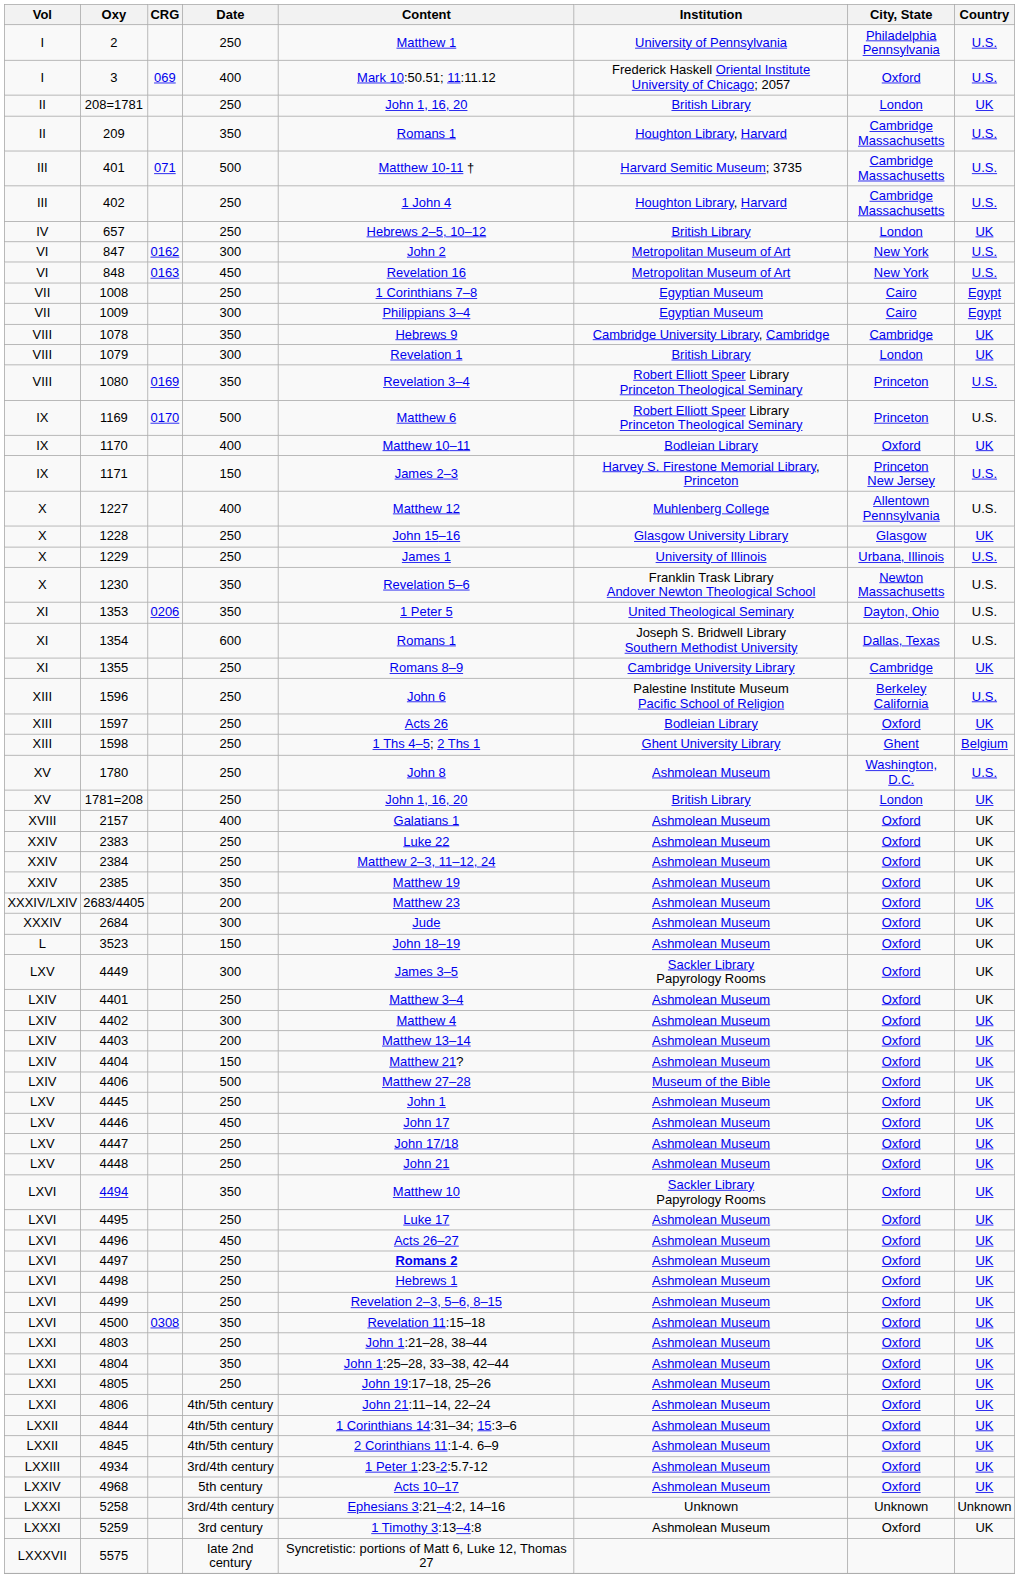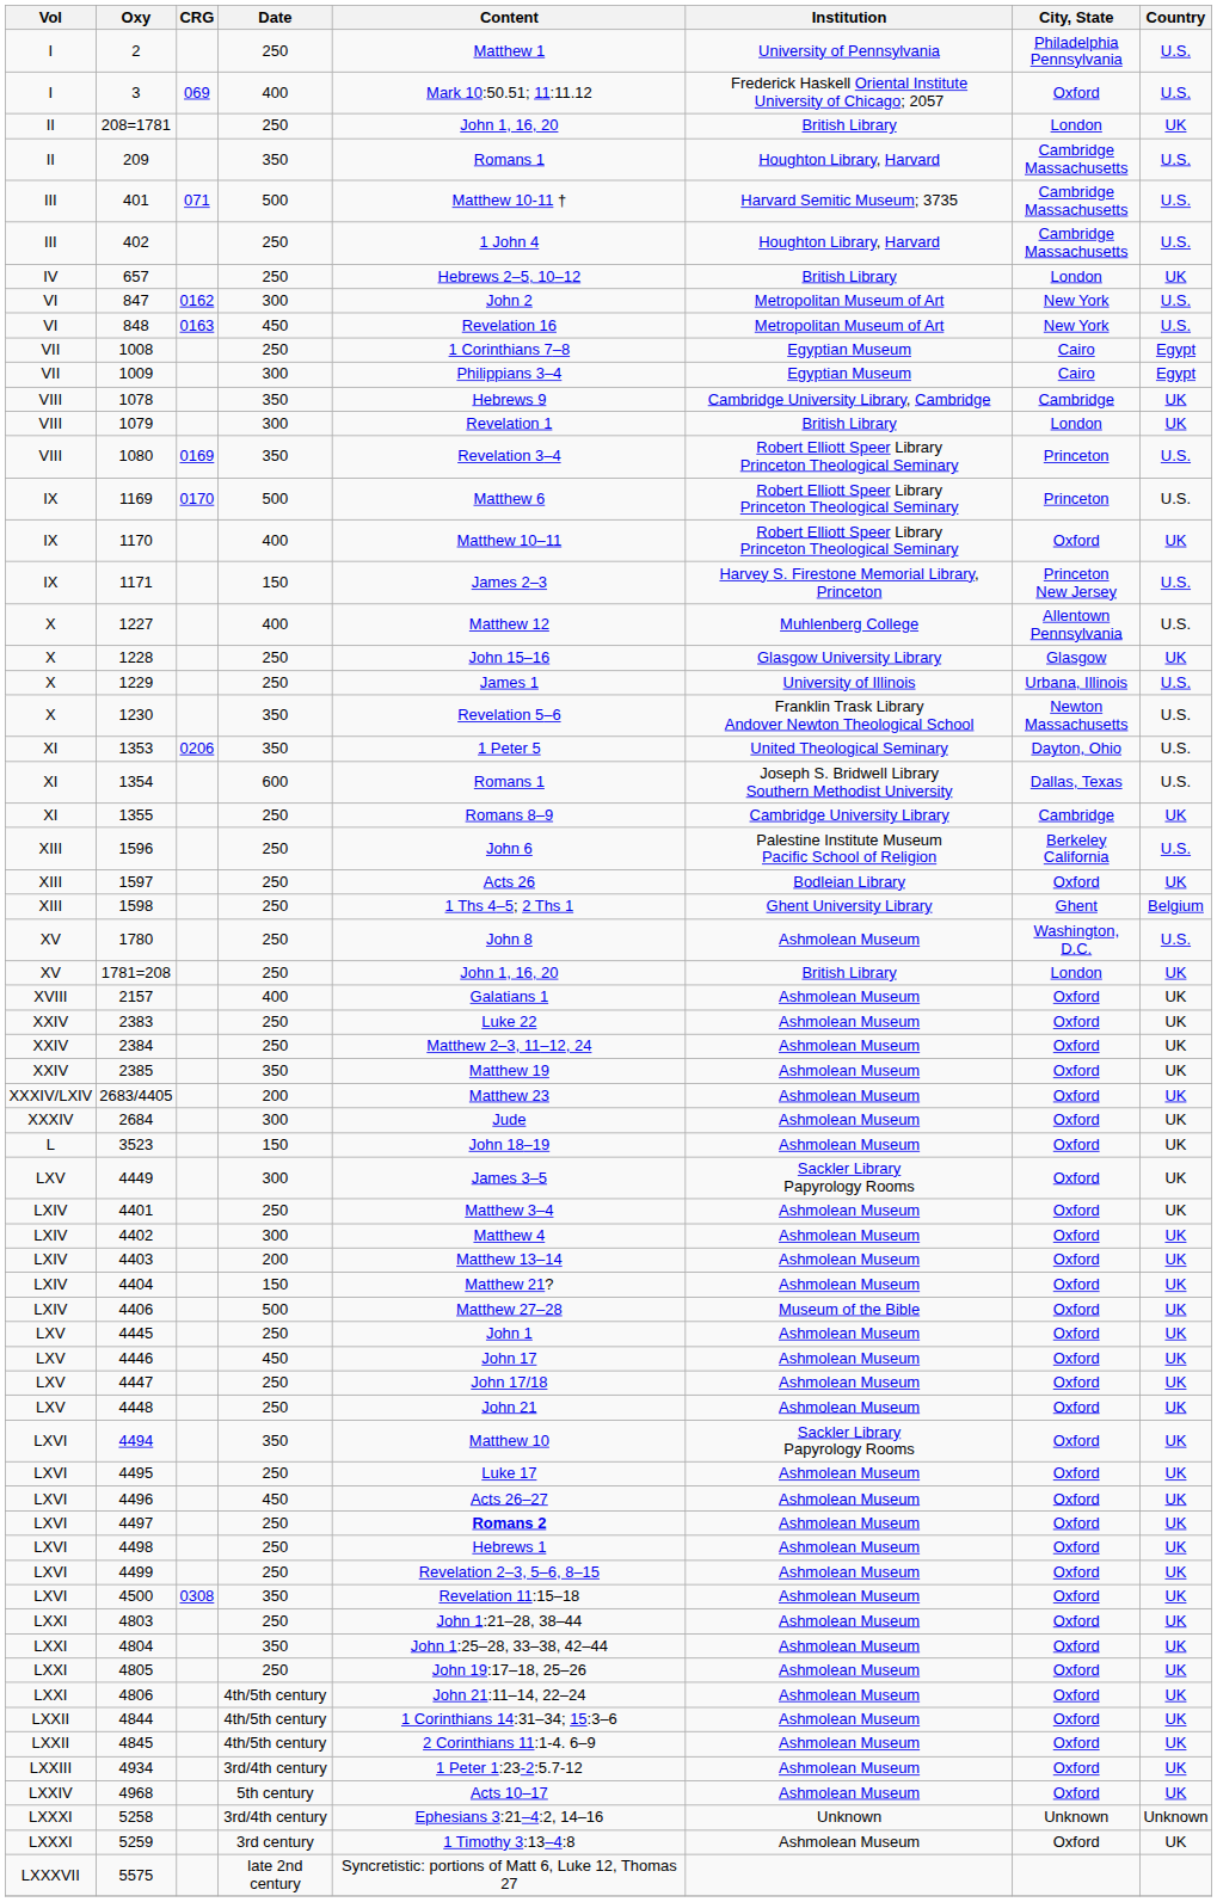1170 | Institution: Bodleian Library -> Robert Elliott Speer Library Princeton Theological Seminary
